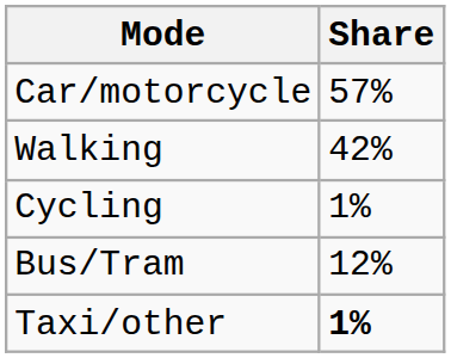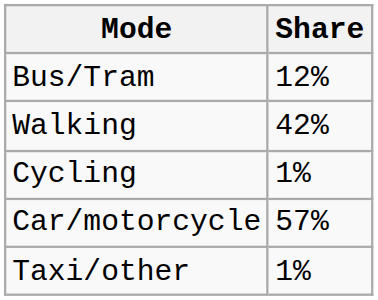rows swapped: Car/motorcycle <-> Bus/Tram
Taxi/other | Share: bold -> normal
